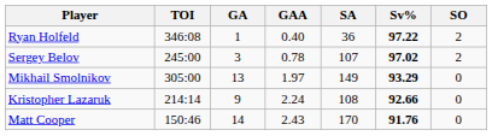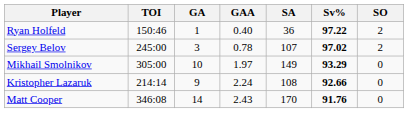Ryan Holfeld | TOI: 346:08 -> 150:46
Mikhail Smolnikov | GA: 13 -> 10
Matt Cooper | TOI: 150:46 -> 346:08
